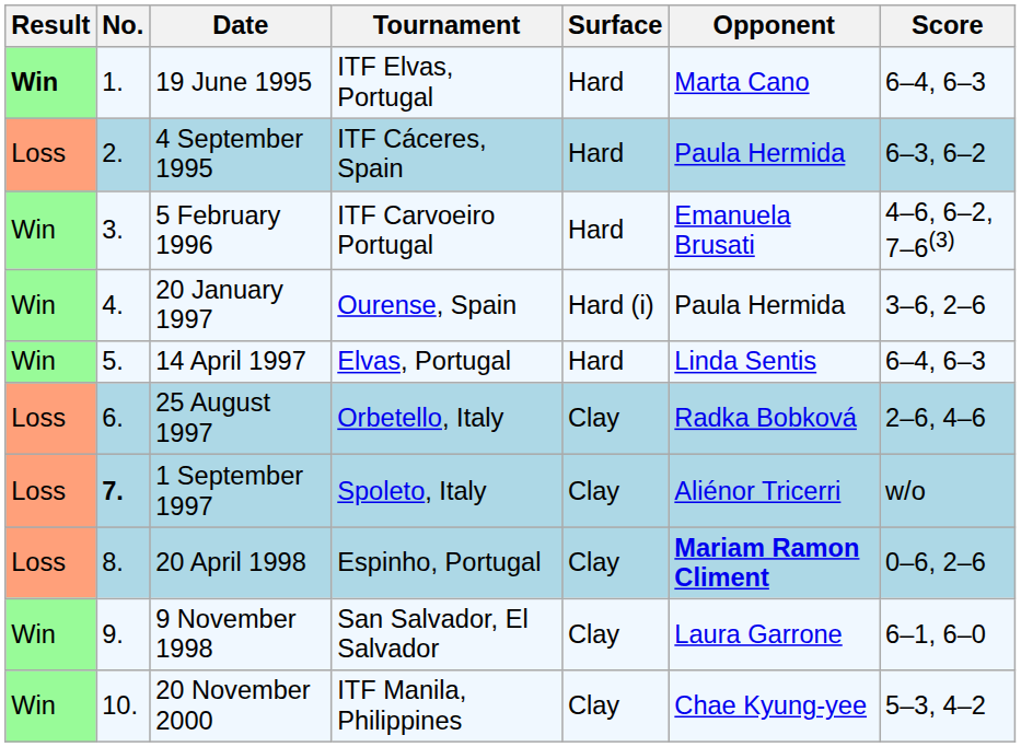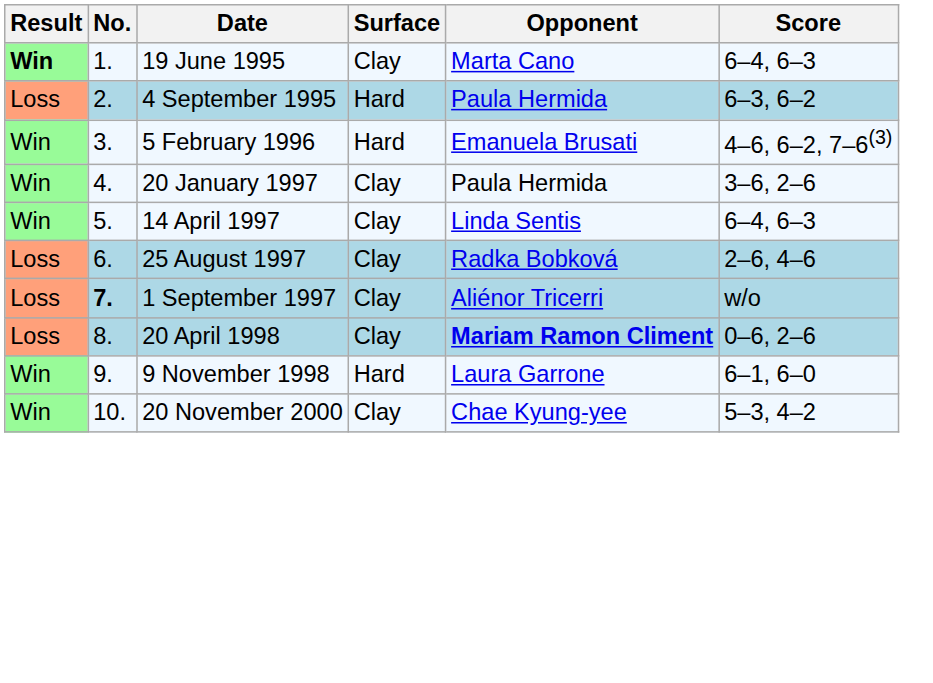- column: Tournament | ITF Elvas, Portugal | ITF Cáceres, Spain | ITF Carvoeiro Portugal | Ourense, Spain | Elvas, Portugal | Orbetello, Italy | Spoleto, Italy | Espinho, Portugal | San Salvador, El Salvador | ITF Manila, Philippines
19 June 1995 | Surface: Hard -> Clay
20 January 1997 | Surface: Hard (i) -> Clay
14 April 1997 | Surface: Hard -> Clay
9 November 1998 | Surface: Clay -> Hard
